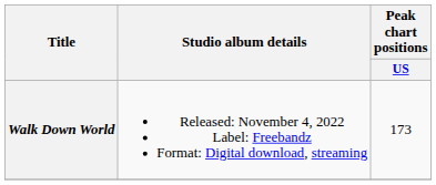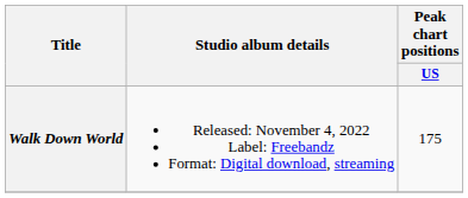Walk Down World | Peak chart positions / US: 173 -> 175
